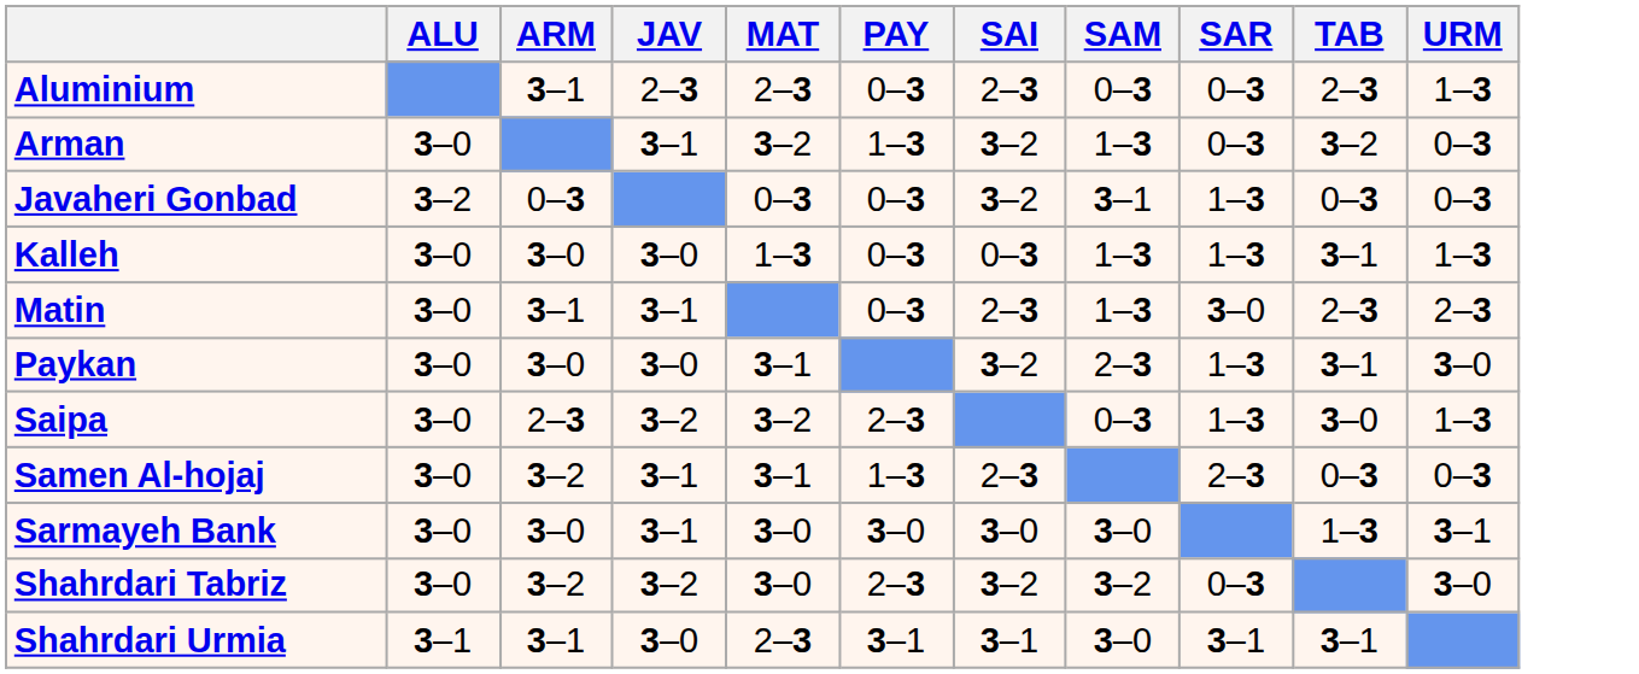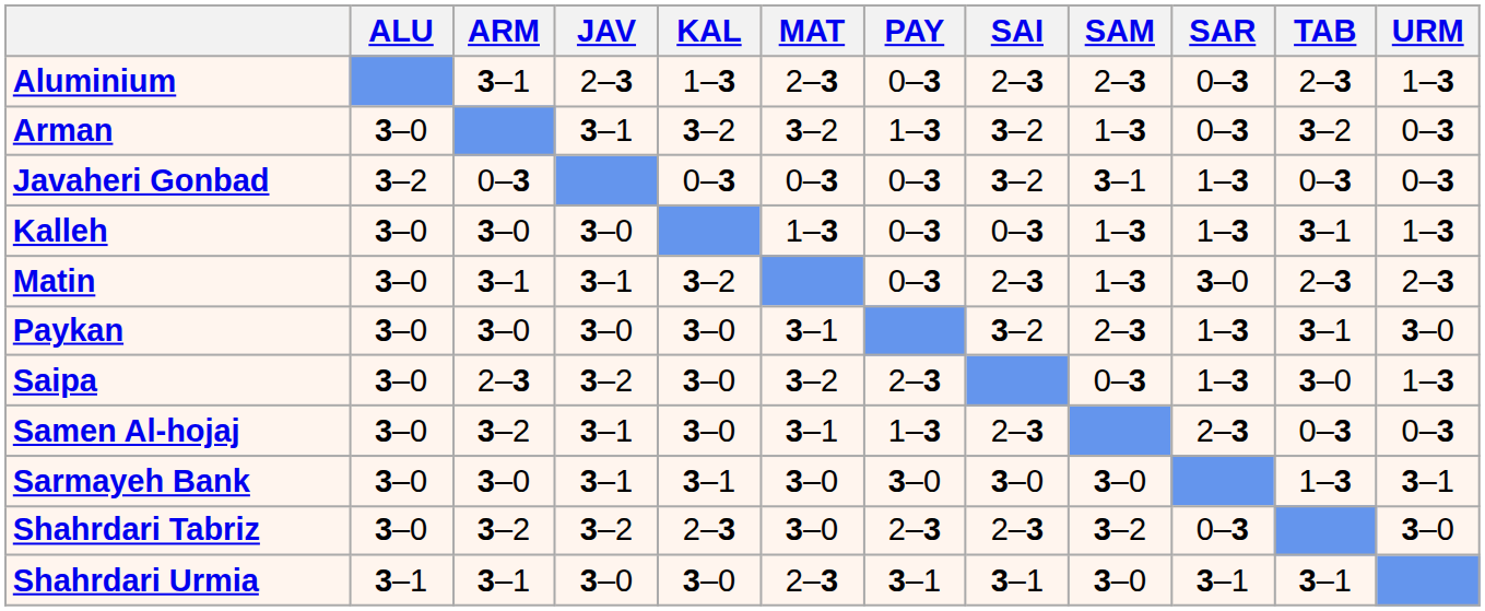+ column: KAL | 1–3 | 3–2 | 0–3 | 3–2 | 3–0 | 3–0 | 3–0 | 3–1 | 2–3 | 3–0
Aluminium | SAM: 0–3 -> 2–3
Shahrdari Tabriz | SAI: 3–2 -> 2–3
